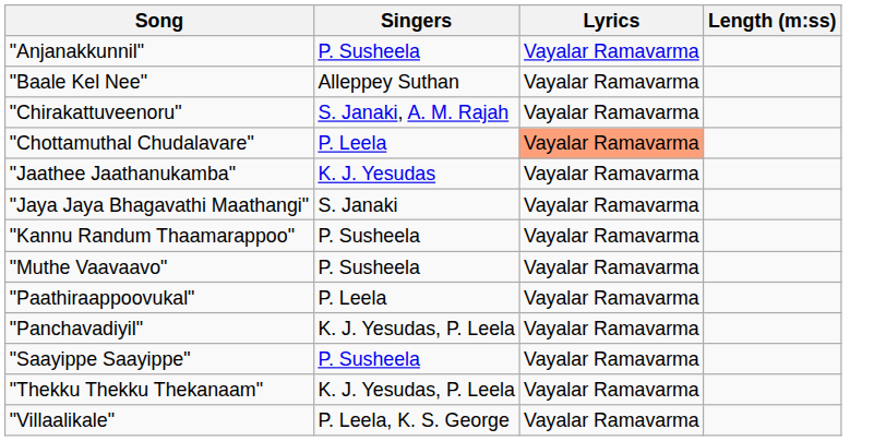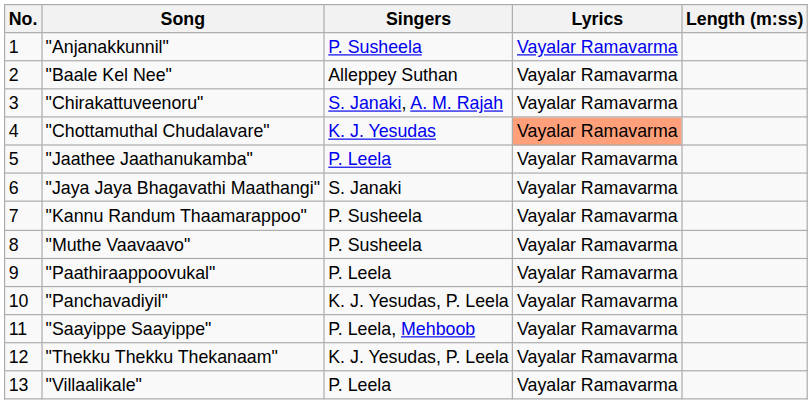+ column: No. | 1 | 2 | 3 | 4 | 5 | 6 | 7 | 8 | 9 | 10 | 11 | 12 | 13
"Chottamuthal Chudalavare" | Singers: P. Leela -> K. J. Yesudas
"Jaathee Jaathanukamba" | Singers: K. J. Yesudas -> P. Leela
"Saayippe Saayippe" | Singers: P. Susheela -> P. Leela, Mehboob
"Villaalikale" | Singers: P. Leela, K. S. George -> P. Leela
